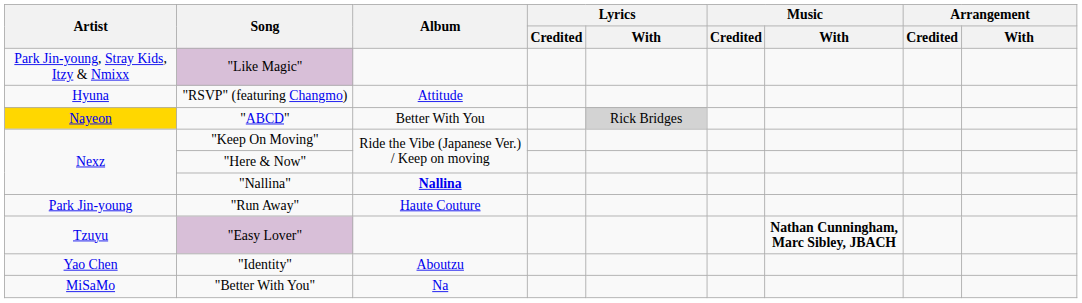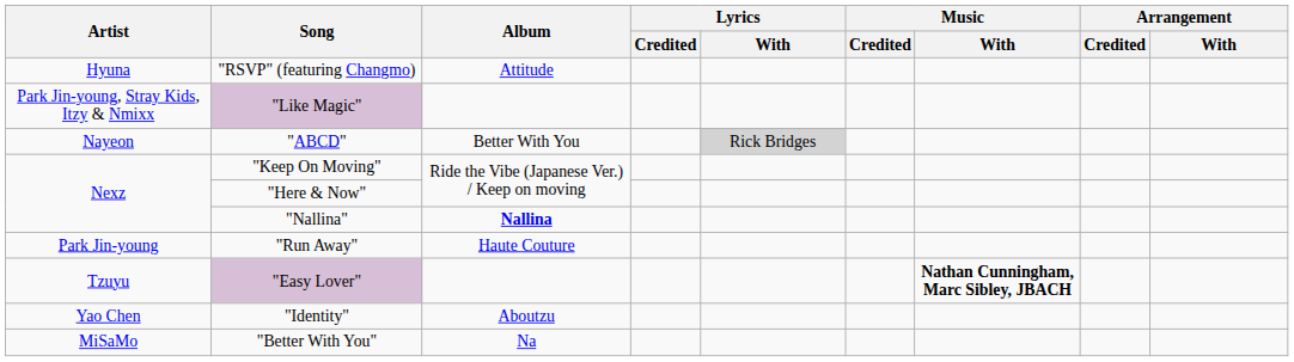rows swapped: "Like Magic" <-> "RSVP" (featuring Changmo)
"ABCD" | Artist: gold background -> no background
